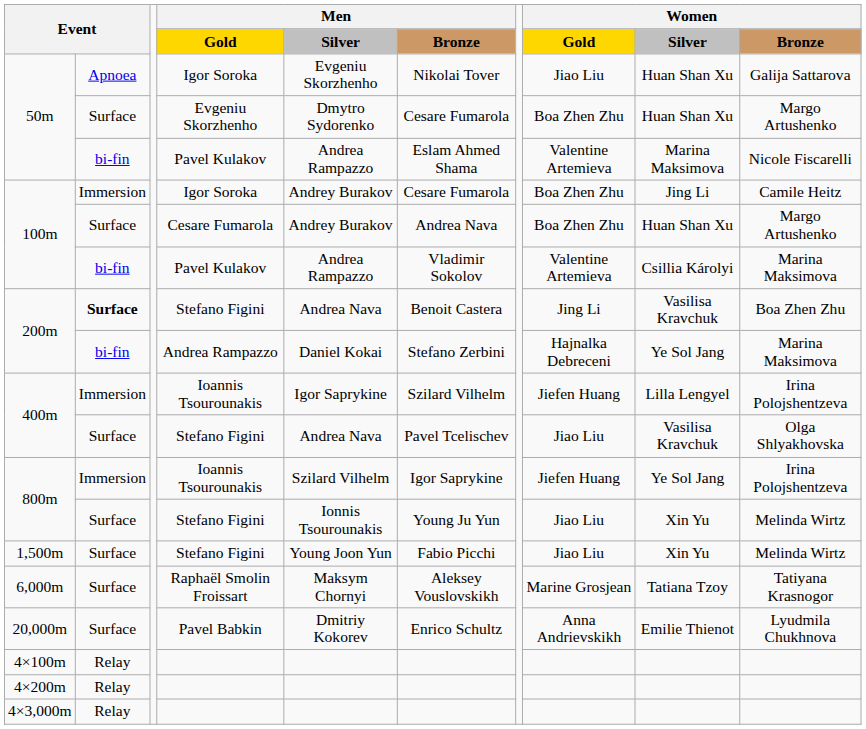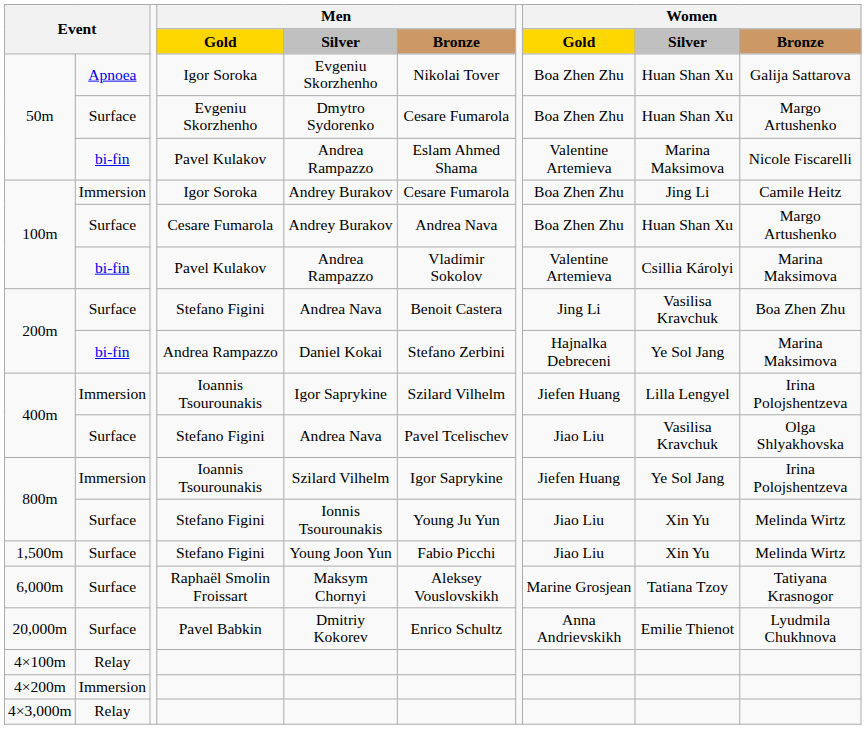50m / Igor Soroka | Women / Gold: Jiao Liu -> Boa Zhen Zhu
200m / Stefano Figini | column 2: bold -> normal
4×200m | column 2: Relay -> Immersion
